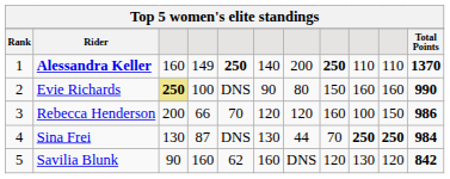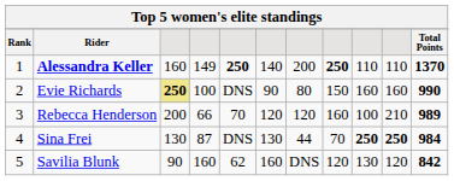Rebecca Henderson | column 10: 150 -> 210
Rebecca Henderson | Total Points: 986 -> 989
